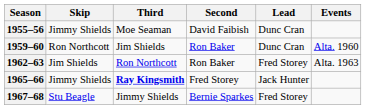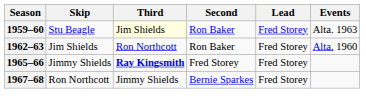- row: 1955–56 | Jimmy Shields | Moe Seaman | David Faibish | Dunc Cran
1959–60 | Skip: Ron Northcott -> Stu Beagle
1959–60 | Third: no background -> lightyellow background
1959–60 | Lead: Dunc Cran -> Fred Storey
1959–60 | Events: Alta. 1960 -> Alta. 1963
1962–63 | Events: Alta. 1963 -> Alta. 1960
1965–66 | Lead: Jack Hunter -> Fred Storey
1967–68 | Skip: Stu Beagle -> Ron Northcott
